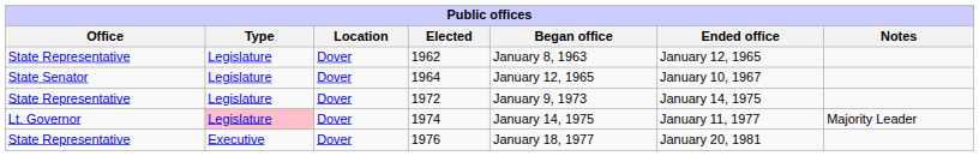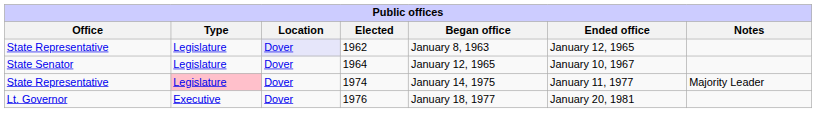1962 | Location: no background -> lavender background
- row: State Representative | Legislature | Dover | 1972 | January 9, 1973 | January 14, 1975
1974 | Office: Lt. Governor -> State Representative
1976 | Office: State Representative -> Lt. Governor
